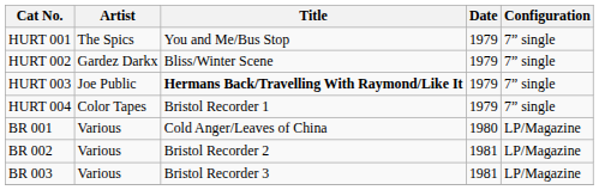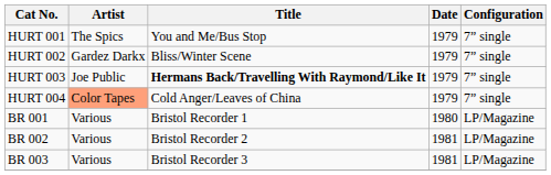HURT 004 | Artist: no background -> lightsalmon background
HURT 004 | Title: Bristol Recorder 1 -> Cold Anger/Leaves of China
BR 001 | Title: Cold Anger/Leaves of China -> Bristol Recorder 1
